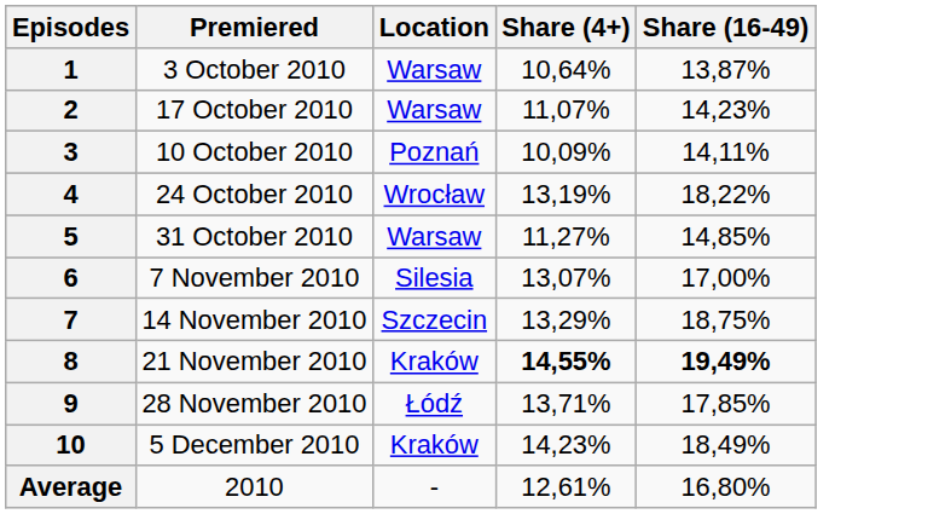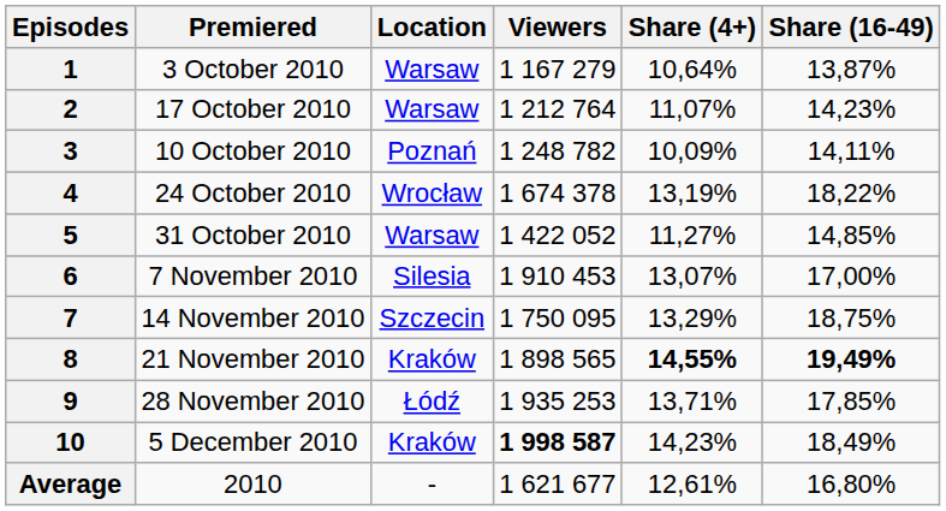+ column: Viewers | 1 167 279 | 1 212 764 | 1 248 782 | 1 674 378 | 1 422 052 | 1 910 453 | 1 750 095 | 1 898 565 | 1 935 253 | 1 998 587 | 1 621 677
